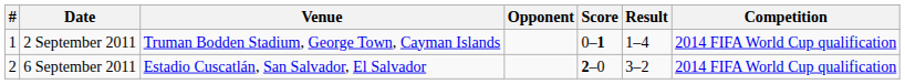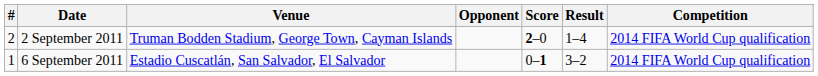2 September 2011 | #: 1 -> 2
2 September 2011 | Score: 0–1 -> 2–0
6 September 2011 | #: 2 -> 1
6 September 2011 | Score: 2–0 -> 0–1
